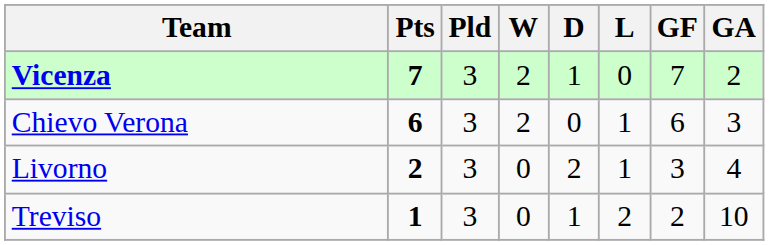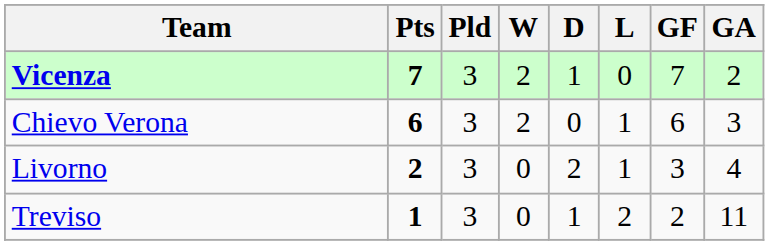Treviso | GA: 10 -> 11
